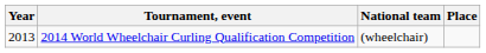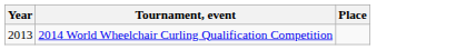- column: National team | (wheelchair)
